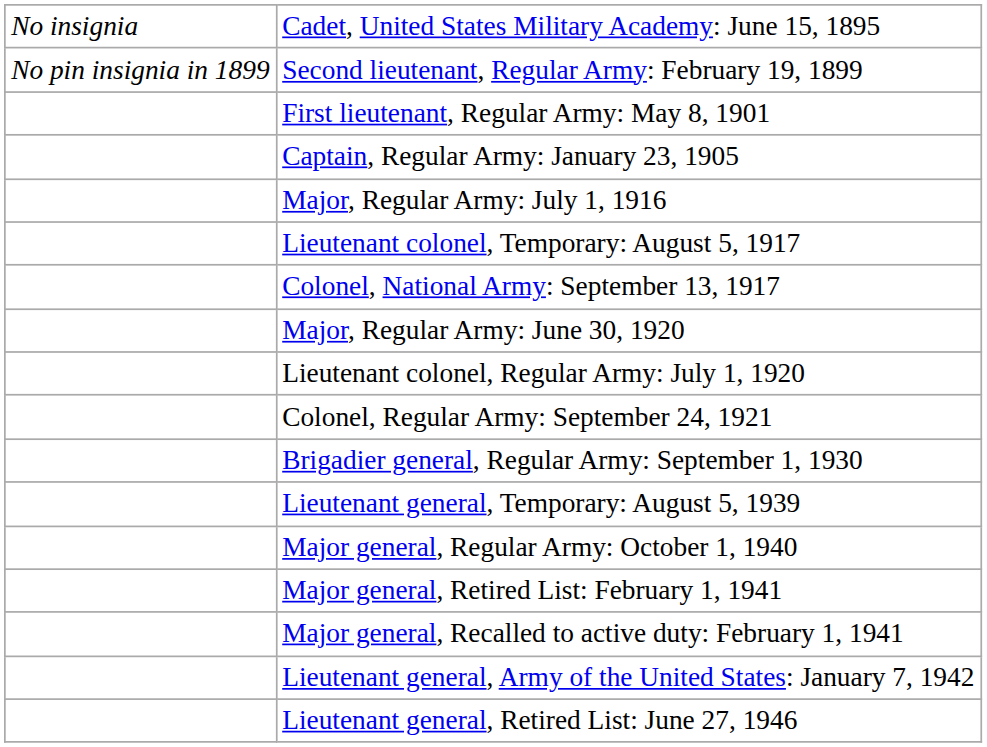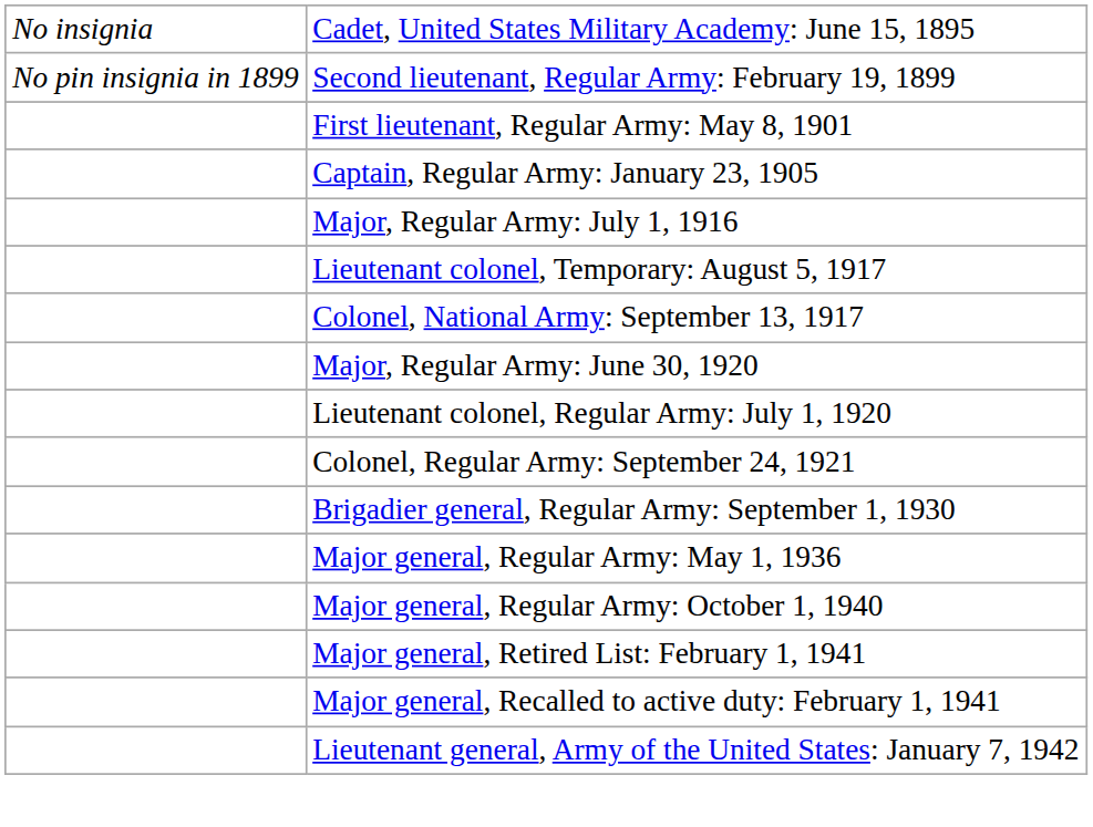+ row: Major general, Regular Army: May 1, 1936
- row: Lieutenant general, Temporary: August 5, 1939
- row: Lieutenant general, Retired List: June 27, 1946
